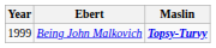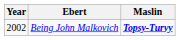Being John Malkovich | Year: 1999 -> 2002
